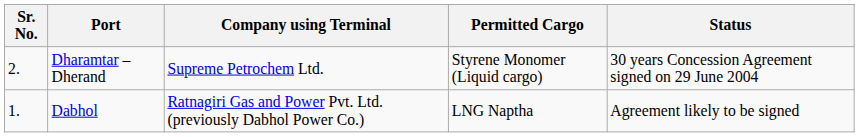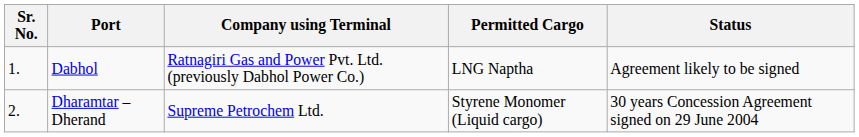rows swapped: Dabhol <-> Dharamtar – Dherand
